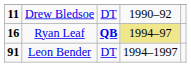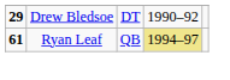Drew Bledsoe | column 1: 11 -> 29
Ryan Leaf | column 1: 16 -> 61
Ryan Leaf | column 3: bold -> normal
- row: 91 | Leon Bender | DT | 1994–1997
